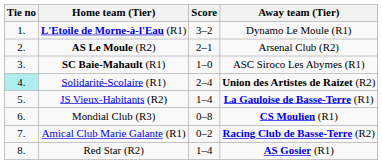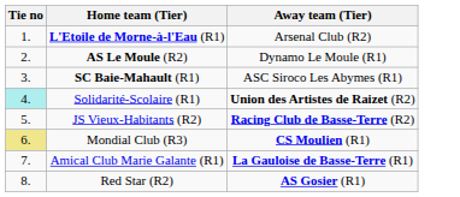- column: Score | 3–2 | 2–1 | 1–0 | 2–4 | 1–4 | 0–8 | 0–2 | 1–4
L'Etoile de Morne-à-l'Eau (R1) | Away team (Tier): Dynamo Le Moule (R1) -> Arsenal Club (R2)
AS Le Moule (R2) | Away team (Tier): Arsenal Club (R2) -> Dynamo Le Moule (R1)
JS Vieux-Habitants (R2) | Away team (Tier): La Gauloise de Basse-Terre (R1) -> Racing Club de Basse-Terre (R2)
Mondial Club (R3) | Tie no: no background -> khaki background
Amical Club Marie Galante (R1) | Away team (Tier): Racing Club de Basse-Terre (R2) -> La Gauloise de Basse-Terre (R1)
